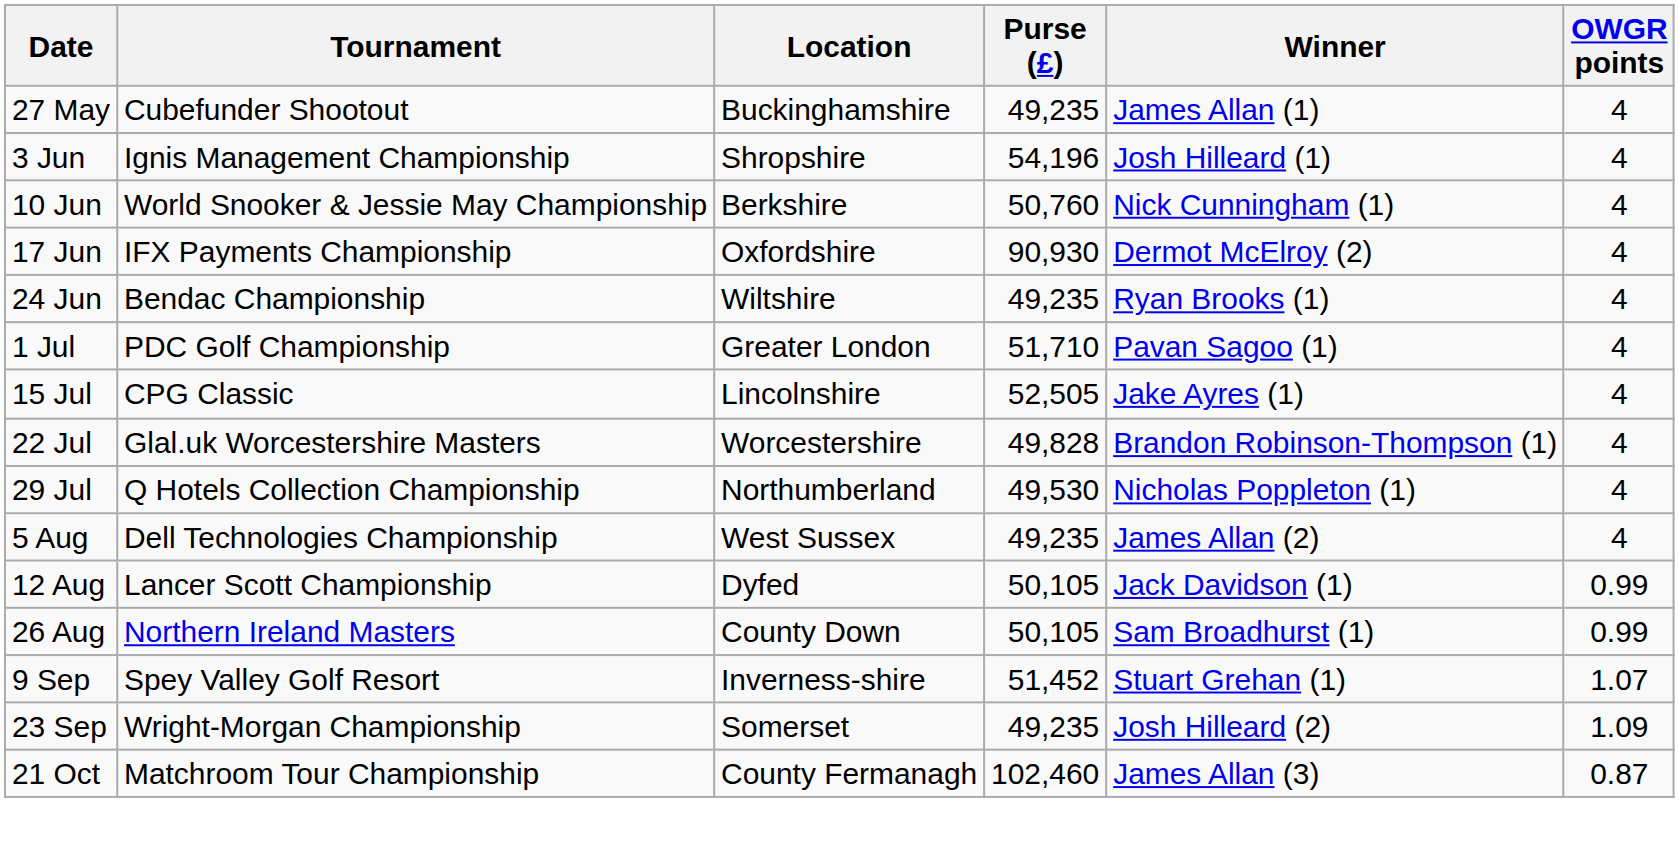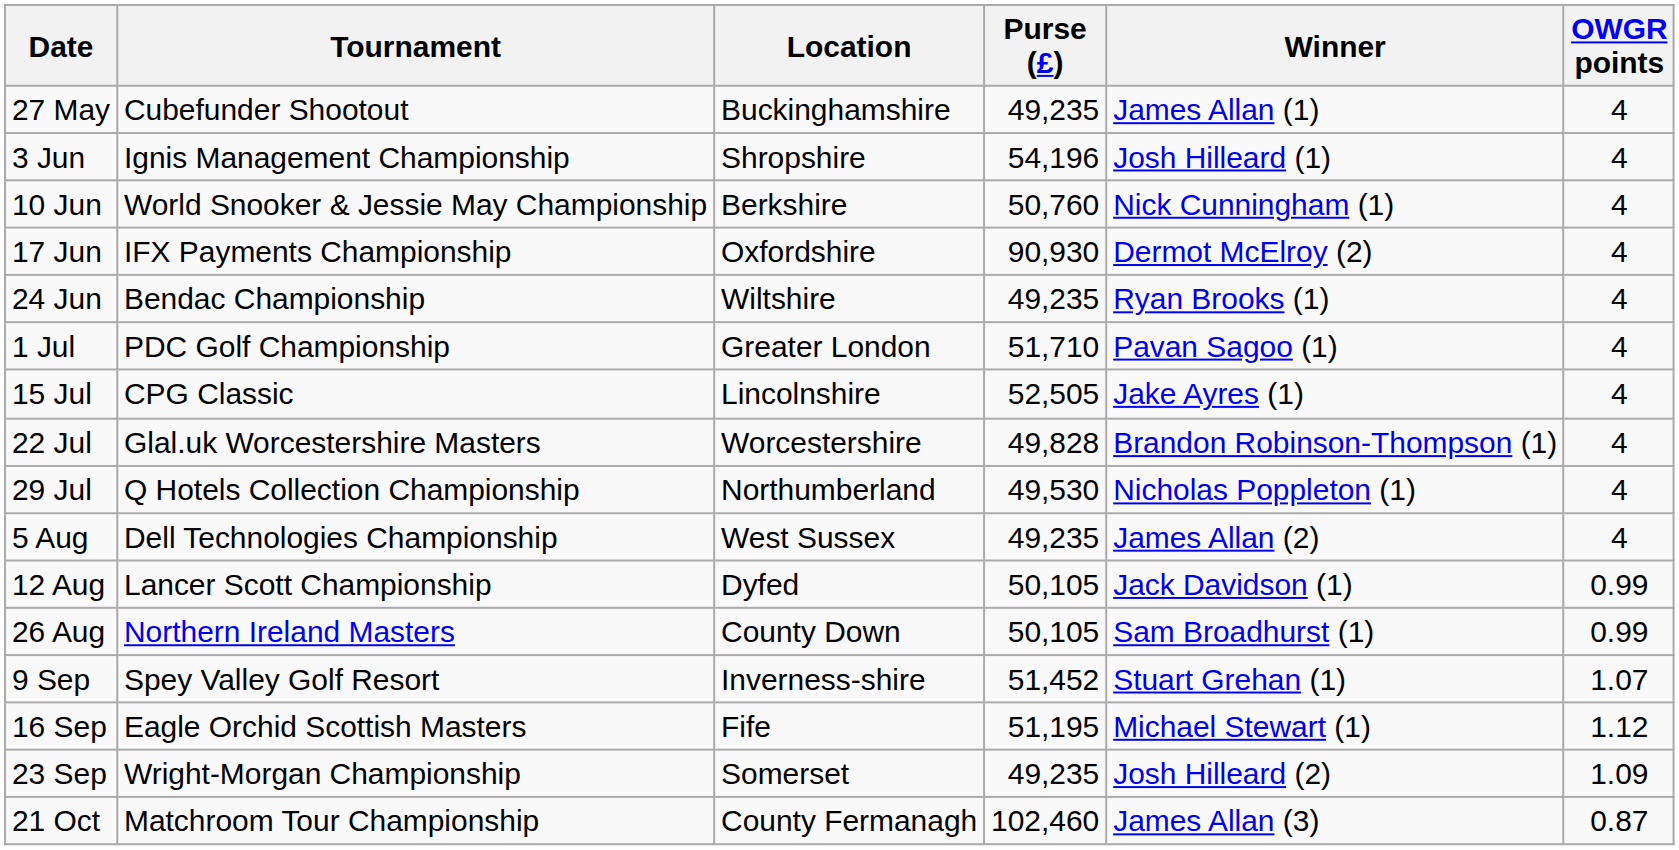+ row: 16 Sep | Eagle Orchid Scottish Masters | Fife | 51,195 | Michael Stewart (1) | 1.12
